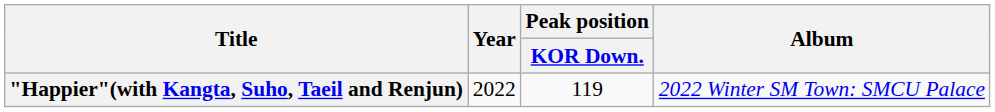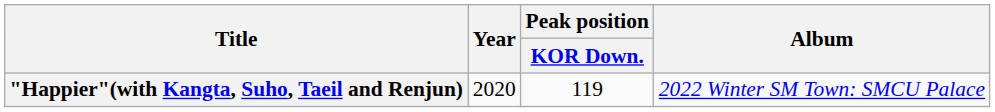"Happier"(with Kangta, Suho, Taeil and Renjun) | Year: 2022 -> 2020
